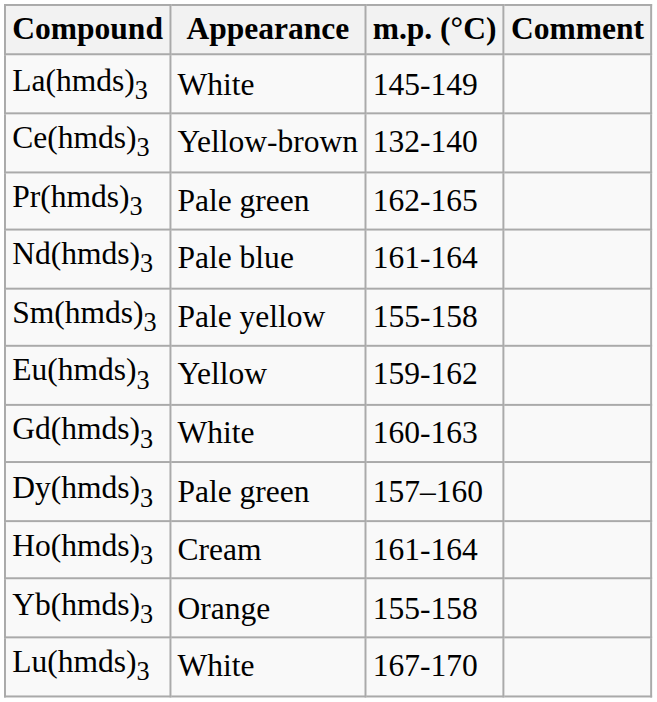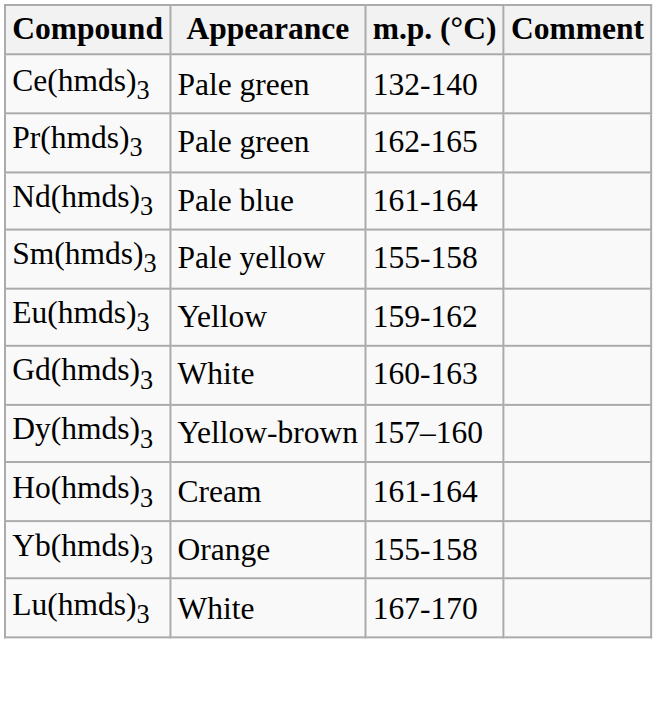- row: La(hmds)3 | White | 145-149
Ce(hmds)3 | Appearance: Yellow-brown -> Pale green
Dy(hmds)3 | Appearance: Pale green -> Yellow-brown
